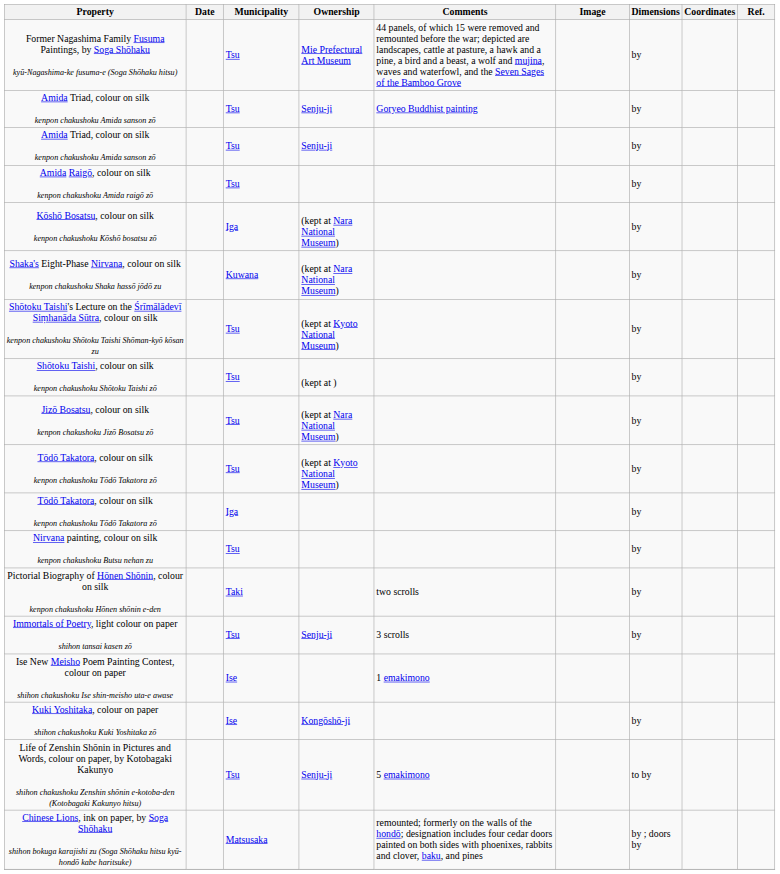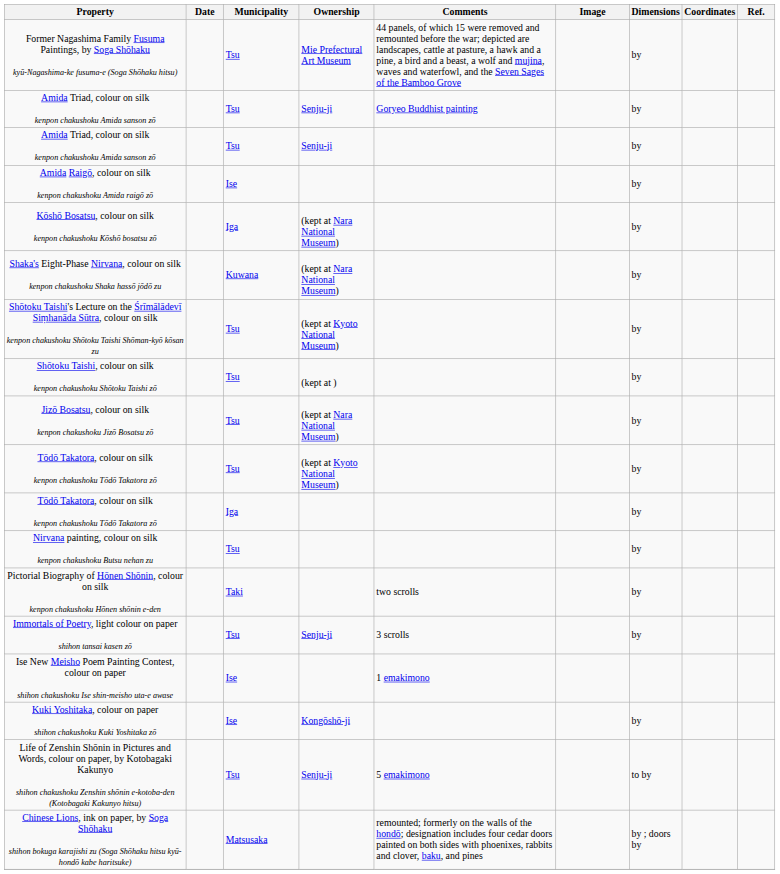Amida Raigō, colour on silk kenpon chakushoku Amida raigō zō | Municipality: Tsu -> Ise
